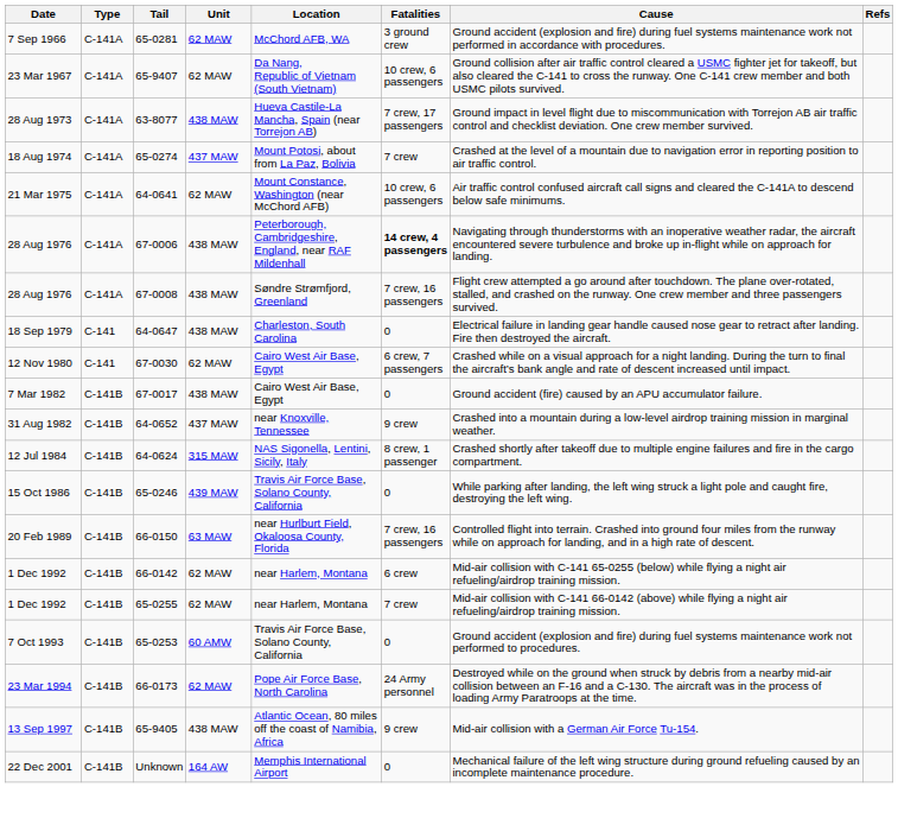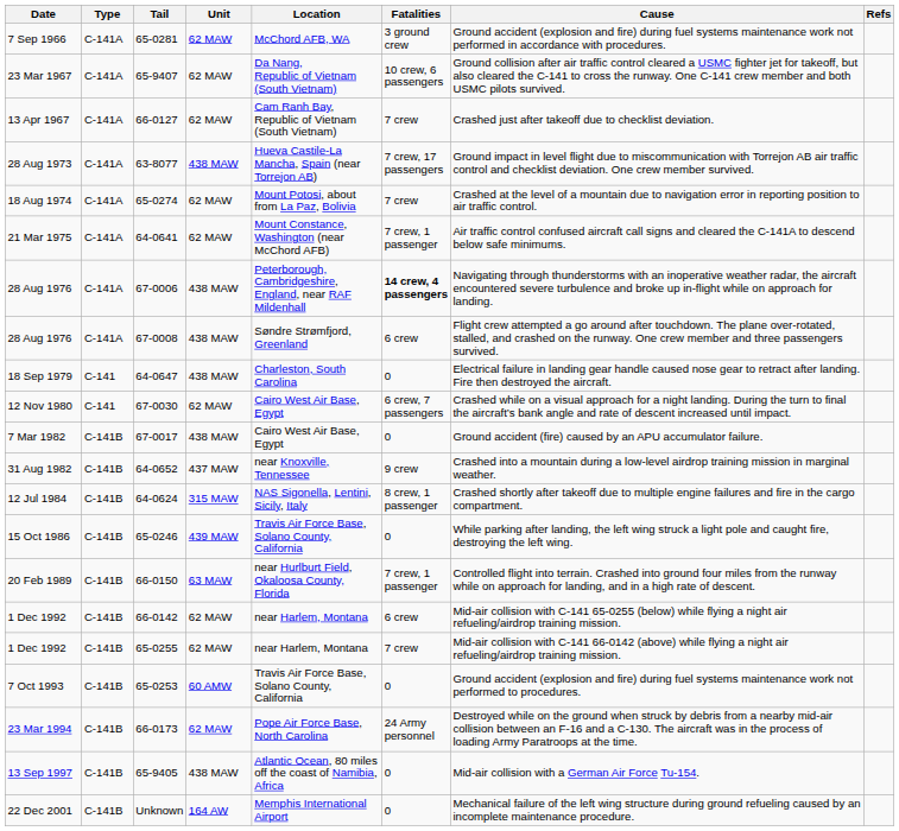+ row: 13 Apr 1967 | C-141A | 66-0127 | 62 MAW | Cam Ranh Bay, Republic of Vietnam (South Vietnam) | 7 crew | Crashed just after takeoff due to checklist deviation.
18 Aug 1974 | Unit: 437 MAW -> 62 MAW
21 Mar 1975 | Fatalities: 10 crew, 6 passengers -> 7 crew, 1 passenger
28 Aug 1976 / 67-0008 | Fatalities: 7 crew, 16 passengers -> 6 crew
20 Feb 1989 | Fatalities: 7 crew, 16 passengers -> 7 crew, 1 passenger
13 Sep 1997 | Fatalities: 9 crew -> 0
